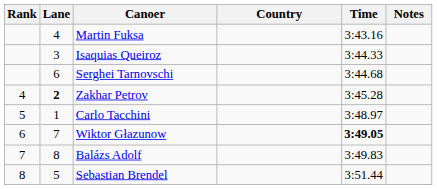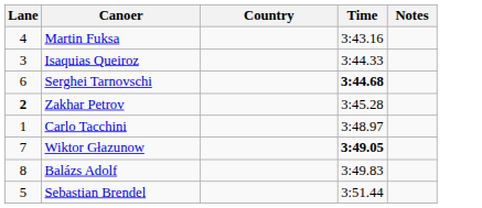- column: Rank | 4 | 5 | 6 | 7 | 8
Serghei Tarnovschi | Time: normal -> bold
